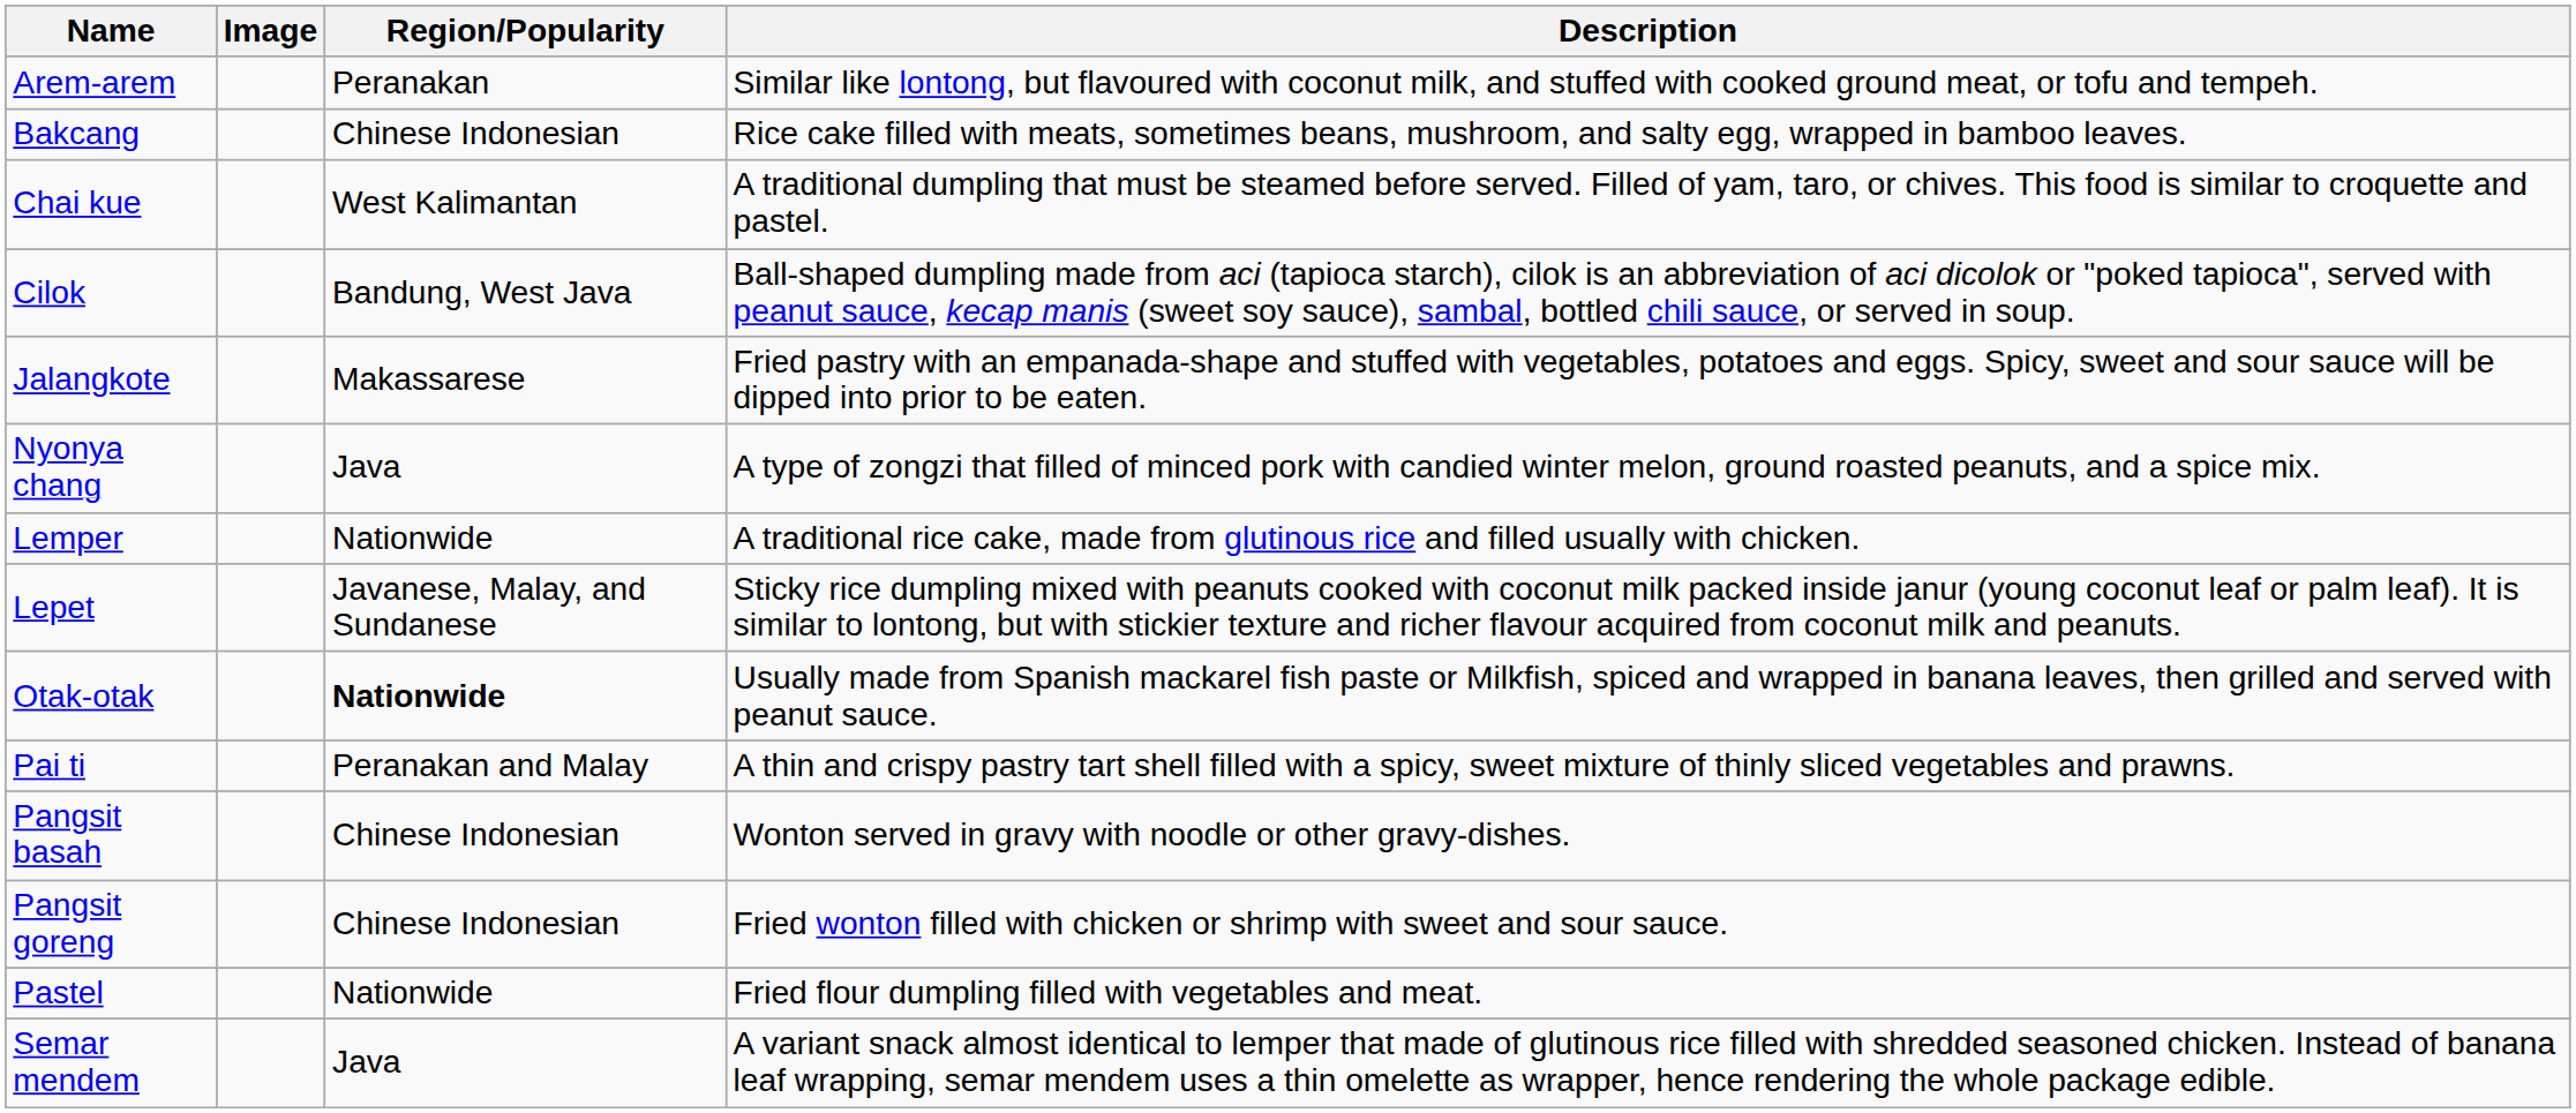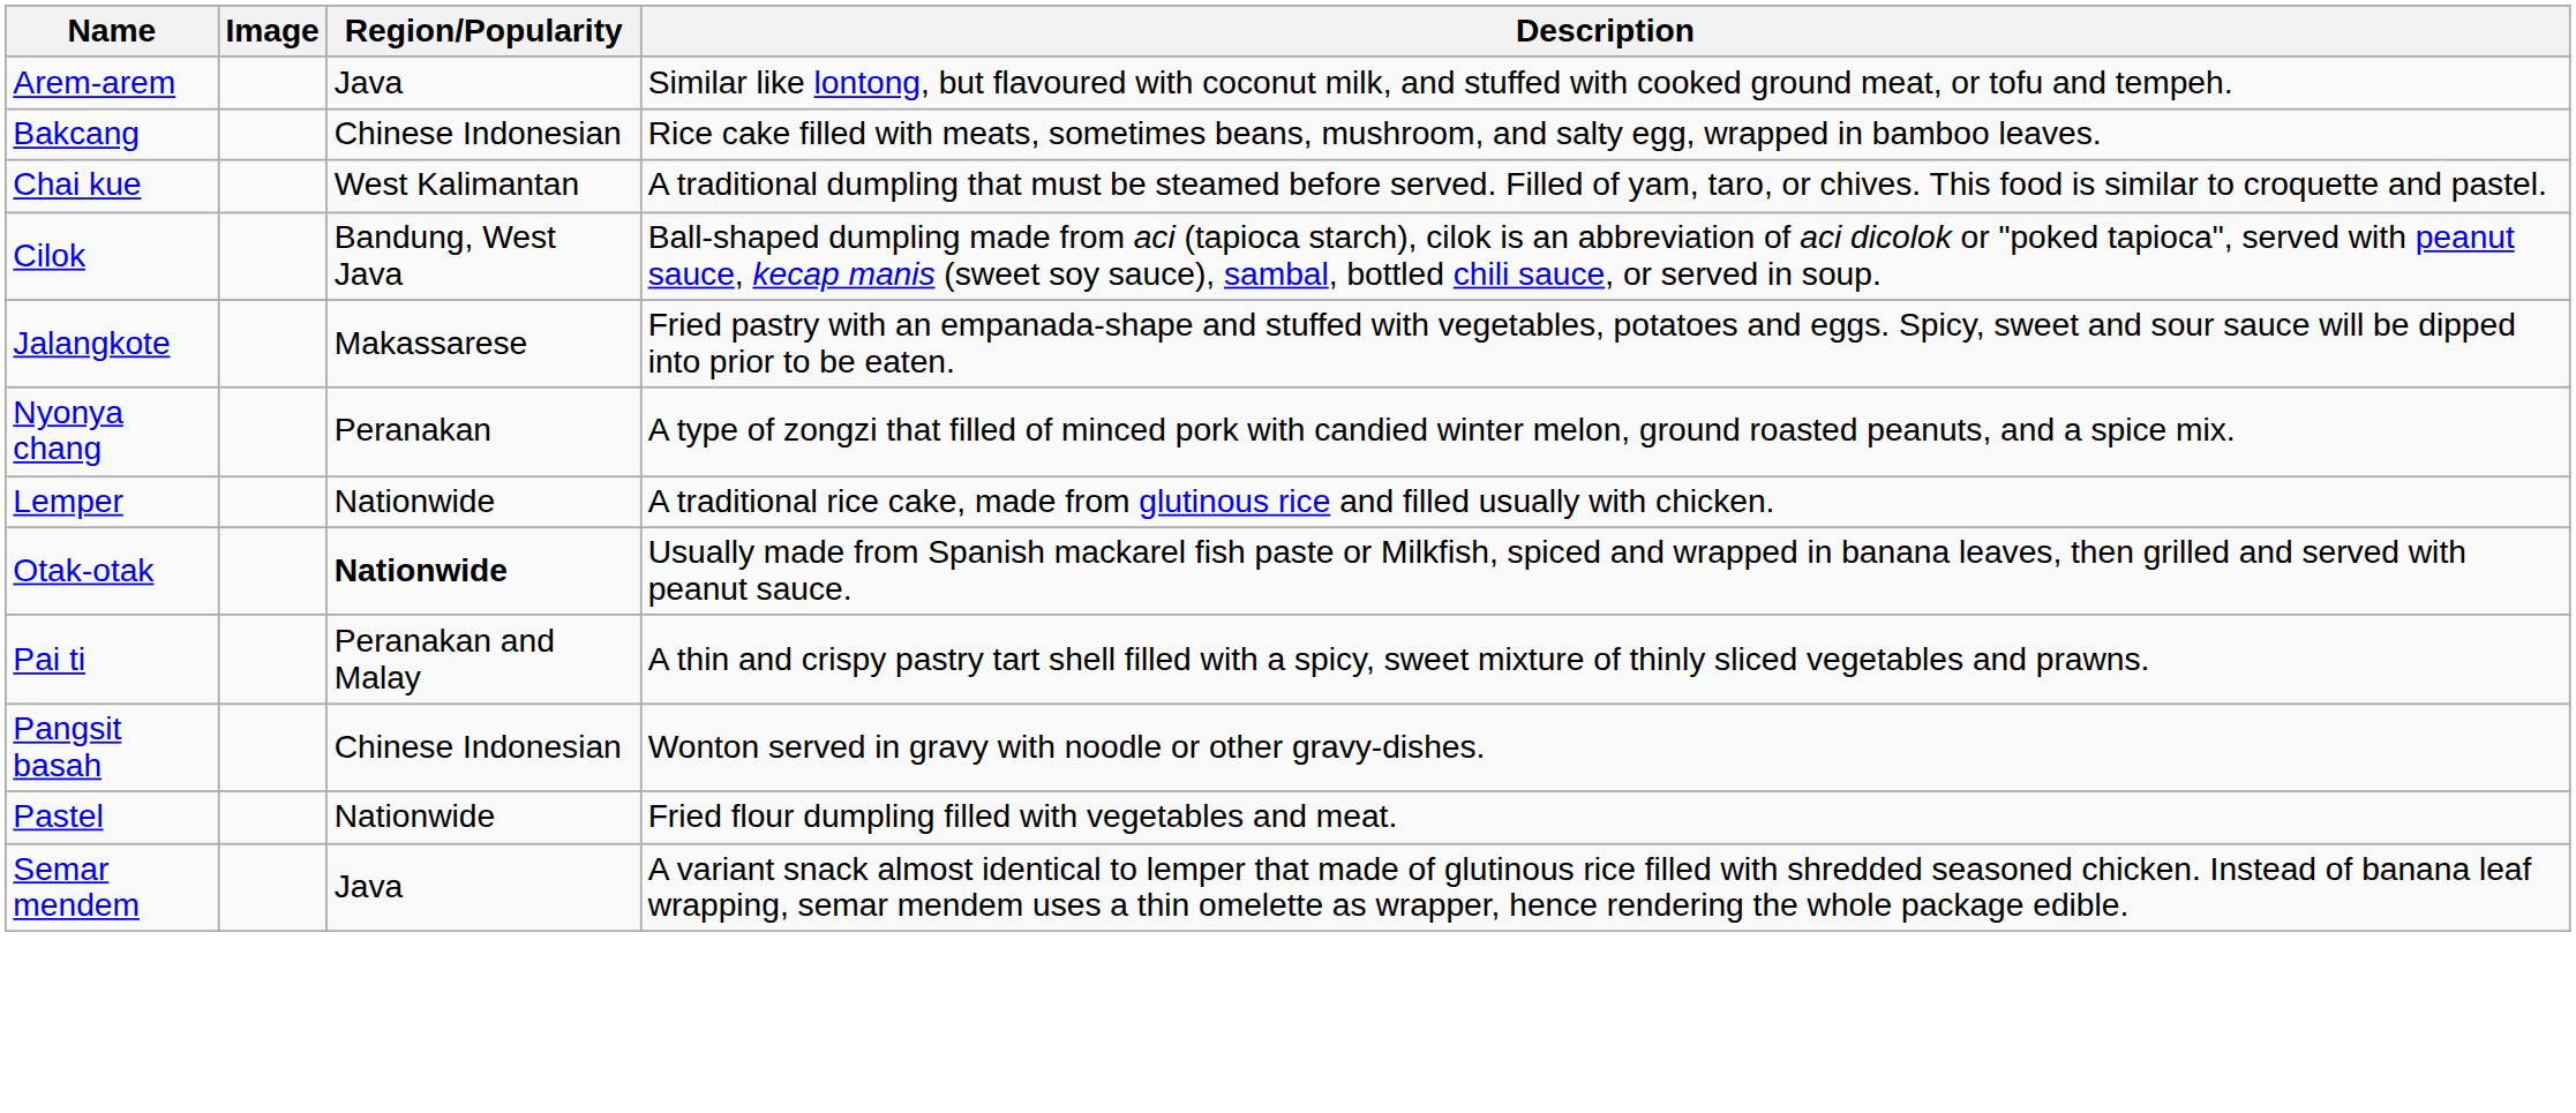Arem-arem | Region/Popularity: Peranakan -> Java
Nyonya chang | Region/Popularity: Java -> Peranakan
- row: Lepet | Javanese, Malay, and Sundanese | Sticky rice dumpling mixed with peanuts cooked with coconut milk packed inside janur (young coconut leaf or palm leaf). It is similar to lontong, but with stickier texture and richer flavour acquired from coconut milk and peanuts.
- row: Pangsit goreng | Chinese Indonesian | Fried wonton filled with chicken or shrimp with sweet and sour sauce.
